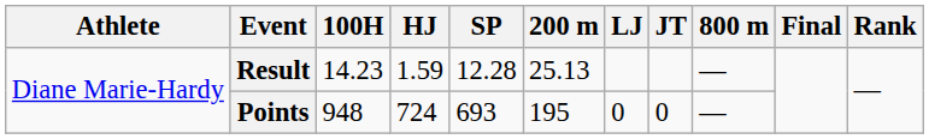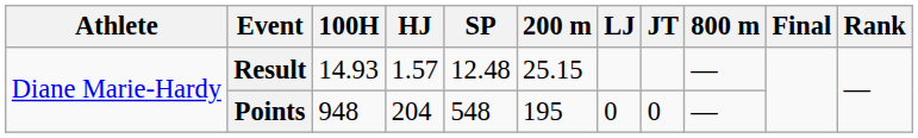Result | 100H: 14.23 -> 14.93
Result | HJ: 1.59 -> 1.57
Result | SP: 12.28 -> 12.48
Result | 200 m: 25.13 -> 25.15
Points | HJ: 724 -> 204
Points | SP: 693 -> 548
